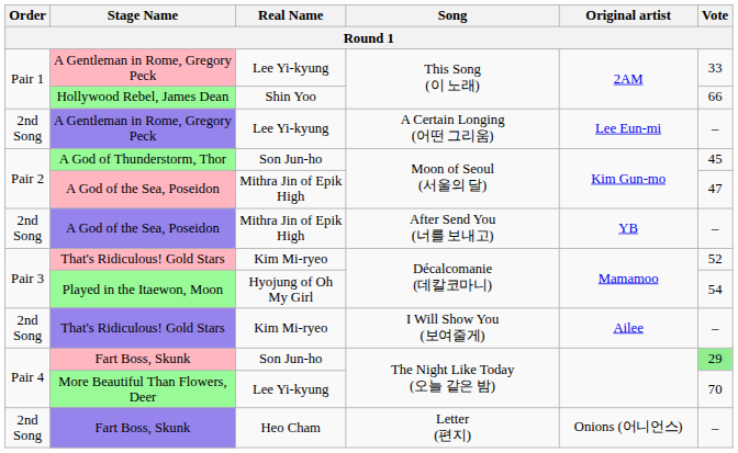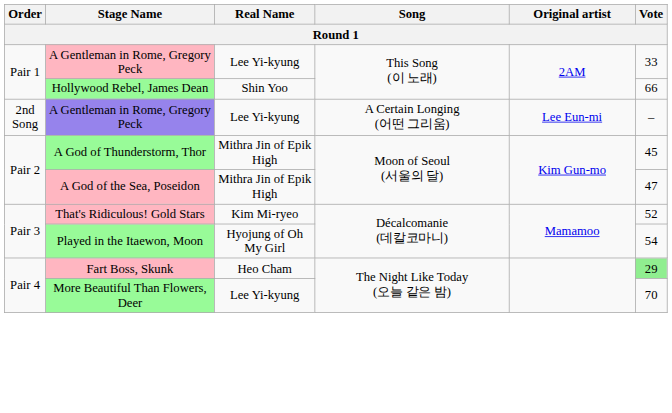A God of Thunderstorm, Thor | Real Name: Son Jun-ho -> Mithra Jin of Epik High
- row: 2nd Song | A God of the Sea, Poseidon | Mithra Jin of Epik High | After Send You (너를 보내고) | YB | –
- row: 2nd Song | That's Ridiculous! Gold Stars | Kim Mi-ryeo | I Will Show You (보여줄게) | Ailee | –
Fart Boss, Skunk / The Night Like Today (오늘 같은 밤) | Real Name: Son Jun-ho -> Heo Cham
- row: 2nd Song | Fart Boss, Skunk | Heo Cham | Letter (편지) | Onions (어니언스) | –
